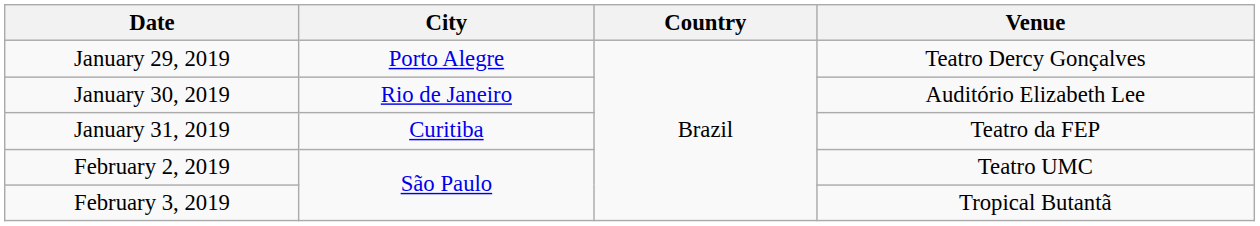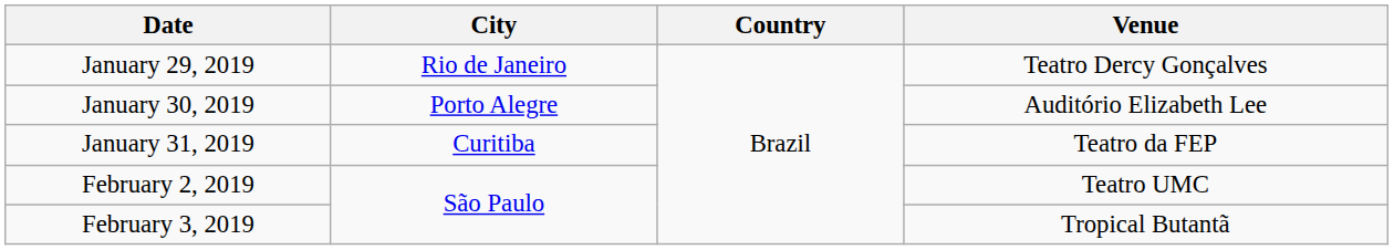January 29, 2019 | City: Porto Alegre -> Rio de Janeiro
January 30, 2019 | City: Rio de Janeiro -> Porto Alegre
